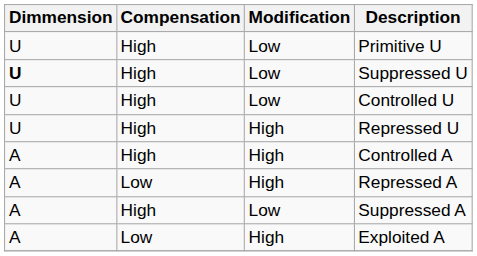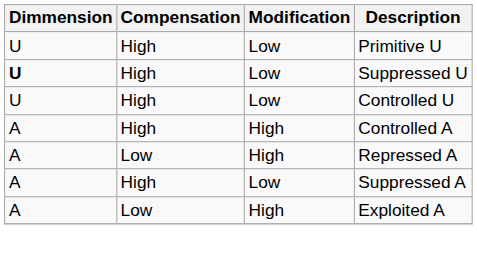- row: U | High | High | Repressed U
